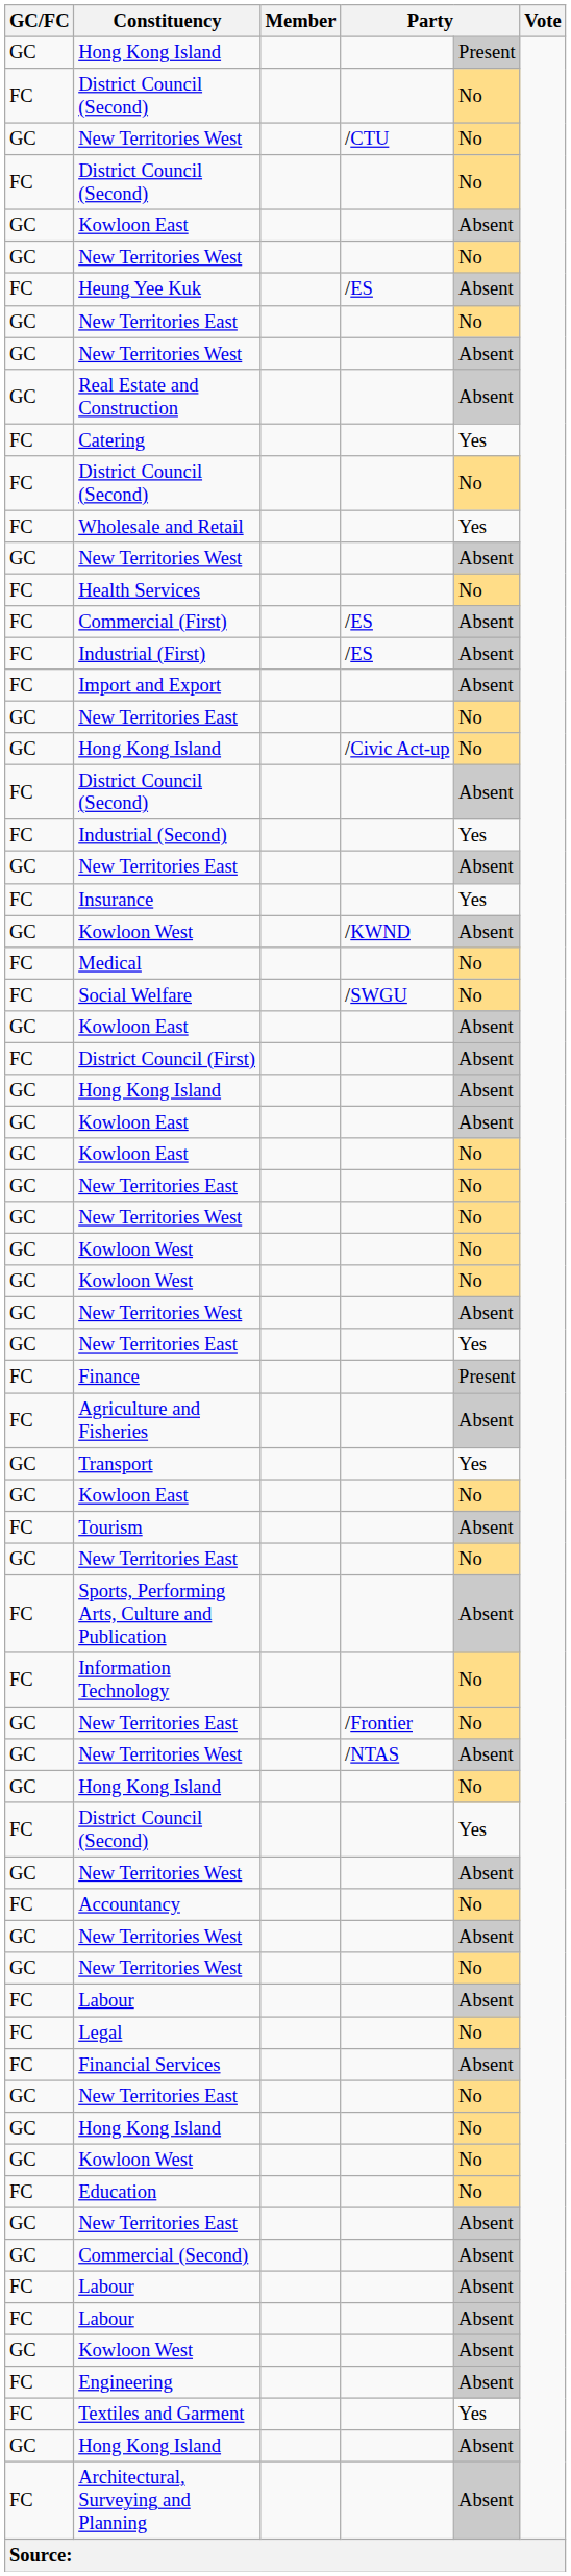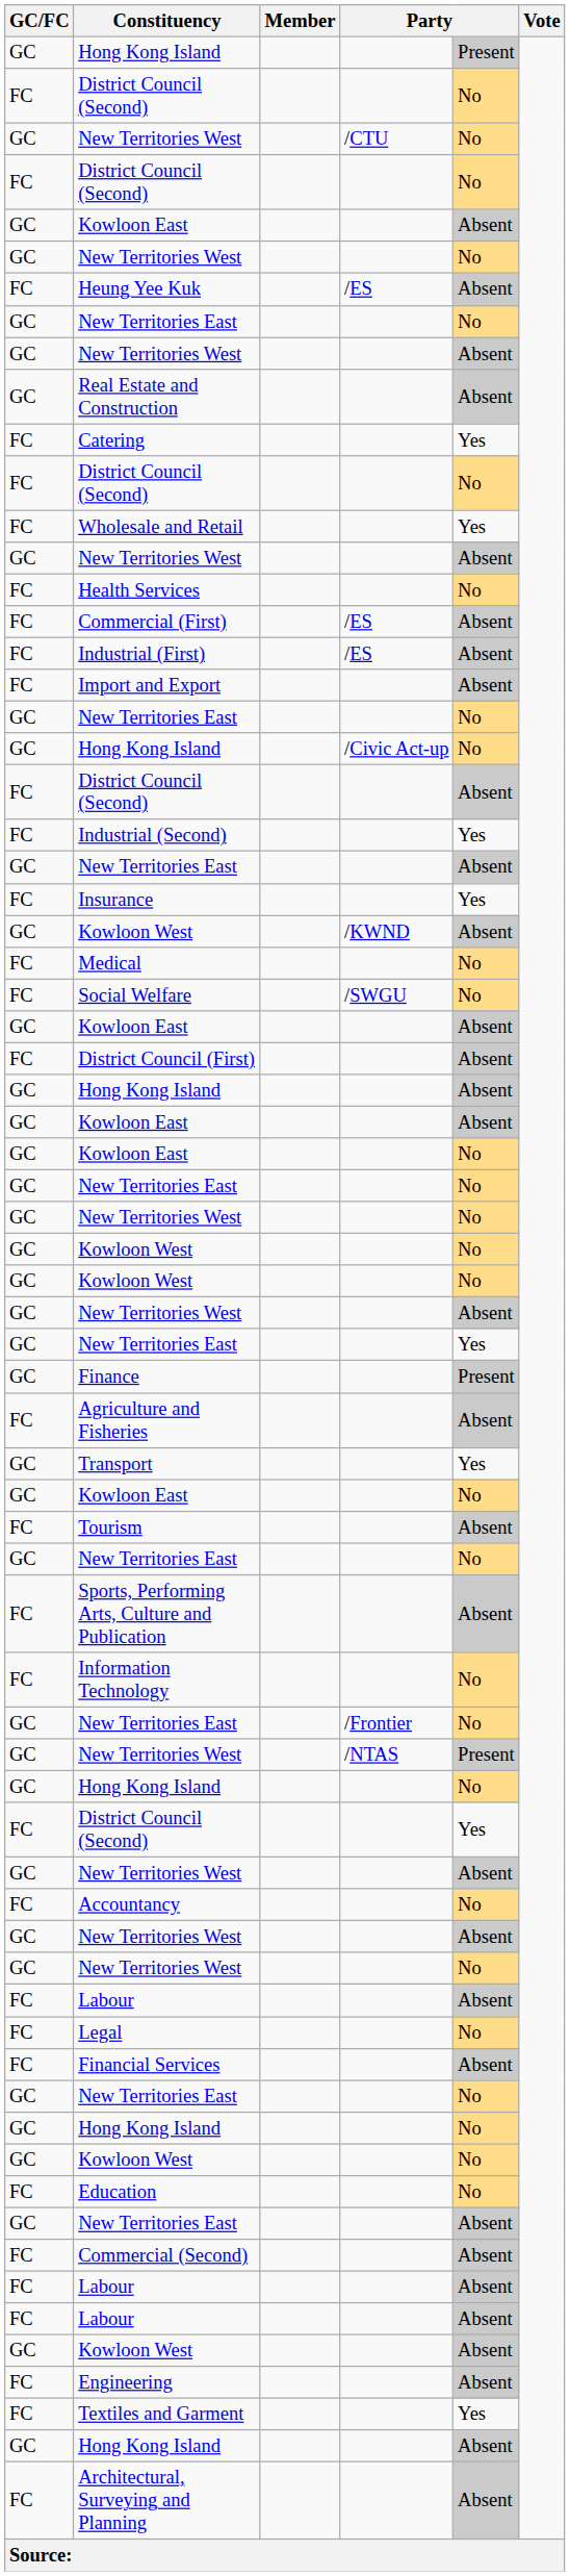Finance | GC/FC: FC -> GC
New Territories West / /NTAS | column 5: Absent -> Present
Commercial (Second) | GC/FC: GC -> FC
